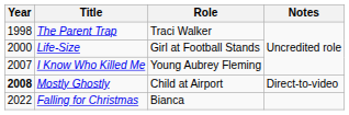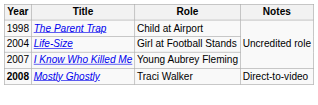The Parent Trap | Role: Traci Walker -> Child at Airport
Life-Size | Year: 2000 -> 2004
Mostly Ghostly | Role: Child at Airport -> Traci Walker
- row: 2022 | Falling for Christmas | Bianca
